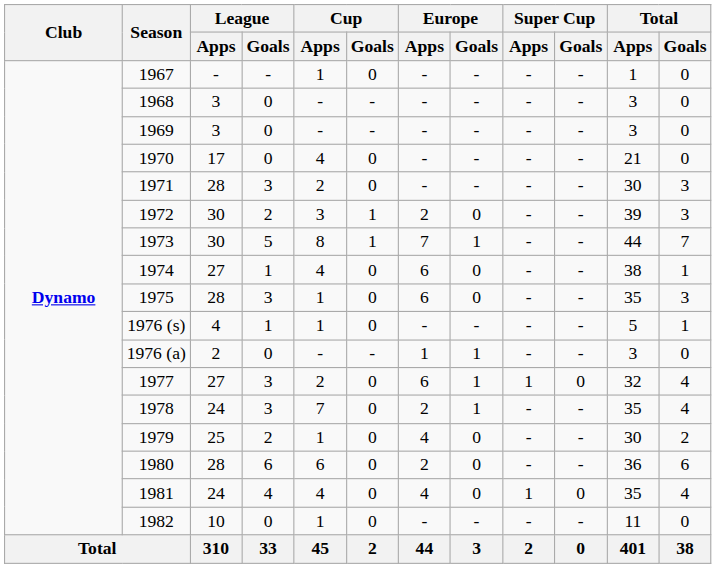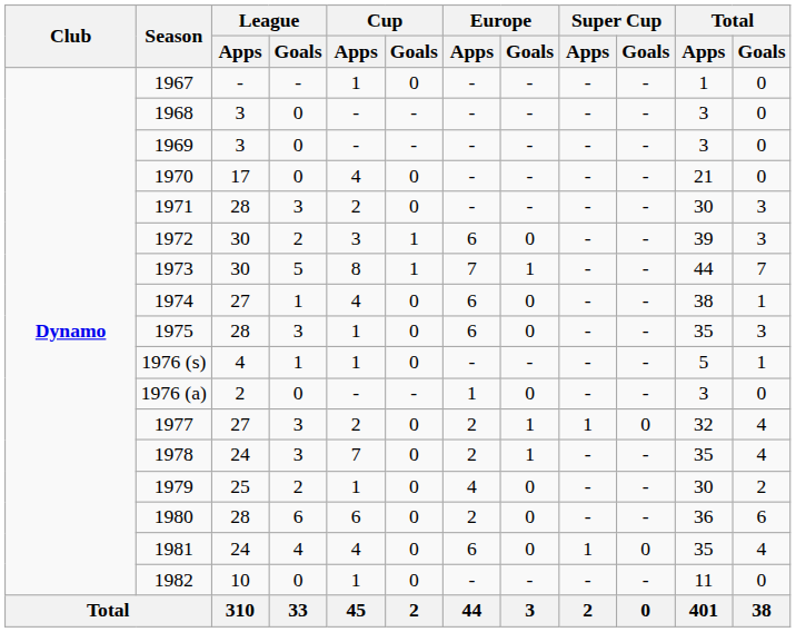1972 | Europe / Apps: 2 -> 6
1976 (a) | Europe / Goals: 1 -> 0
1977 | Europe / Apps: 6 -> 2
1981 | Europe / Apps: 4 -> 6
